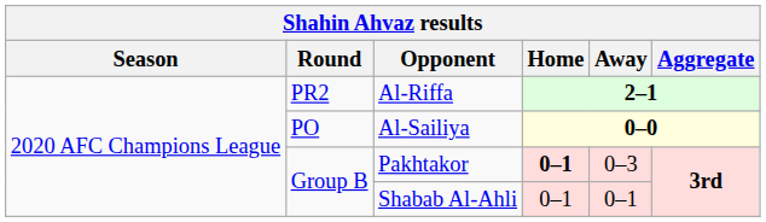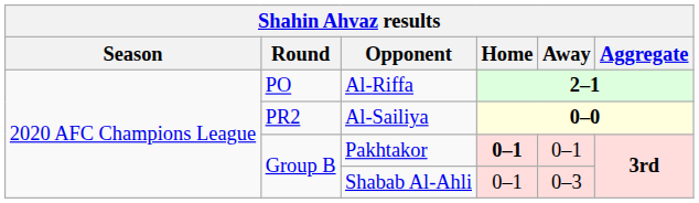Al-Riffa | Round: PR2 -> PO
Al-Sailiya | Round: PO -> PR2
Pakhtakor | Away: 0–3 -> 0–1
Shabab Al-Ahli | Away: 0–1 -> 0–3
